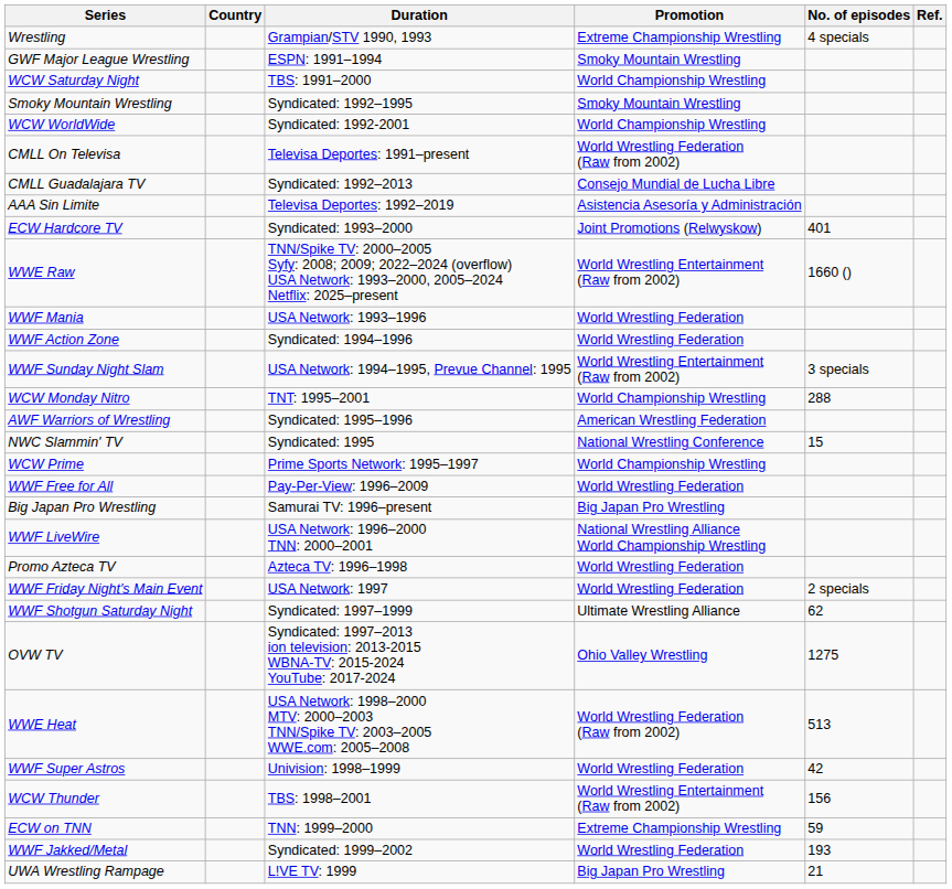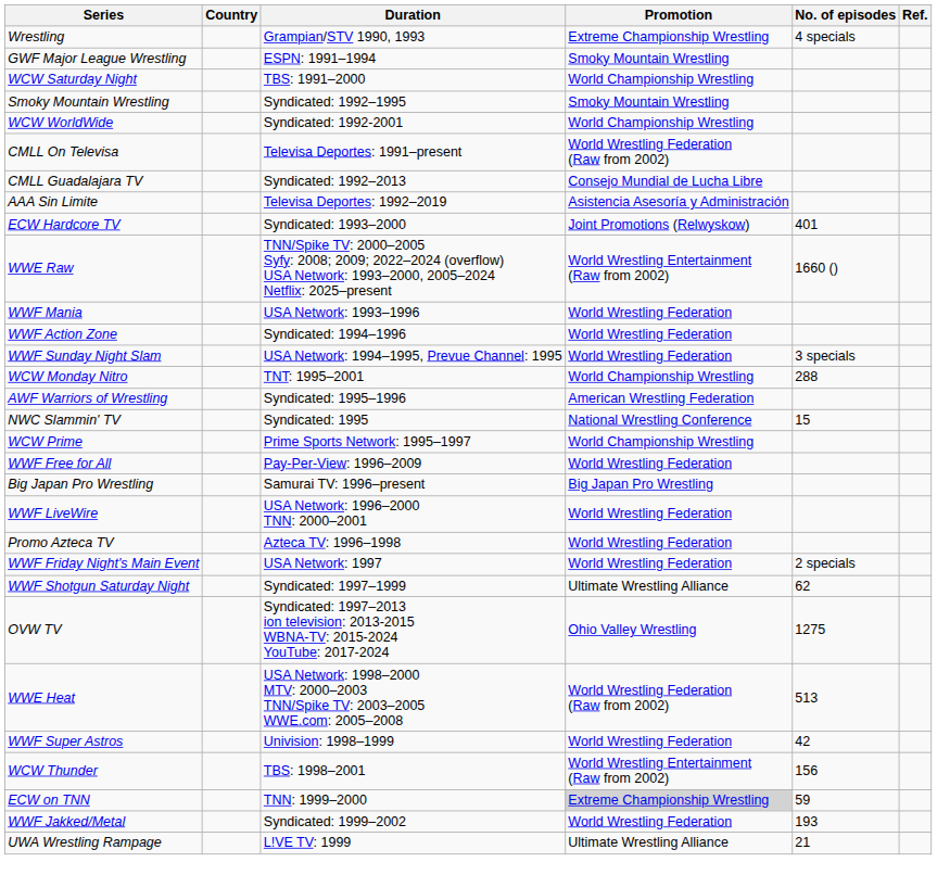WWF Sunday Night Slam | Promotion: World Wrestling Entertainment (Raw from 2002) -> World Wrestling Federation
WWF LiveWire | Promotion: National Wrestling Alliance World Championship Wrestling -> World Wrestling Federation
ECW on TNN | Promotion: no background -> lightgrey background
UWA Wrestling Rampage | Promotion: Big Japan Pro Wrestling -> Ultimate Wrestling Alliance
